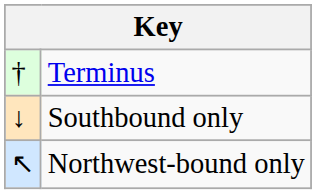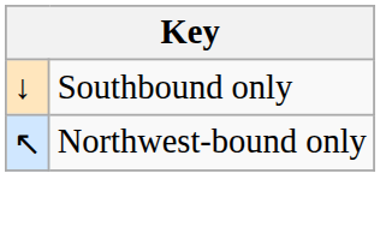- row: † | Terminus
